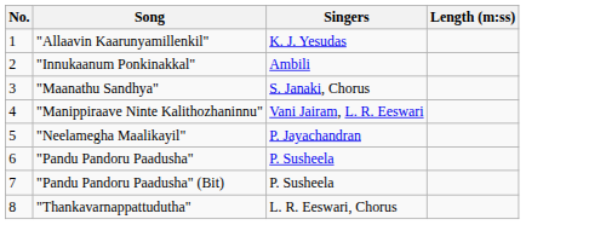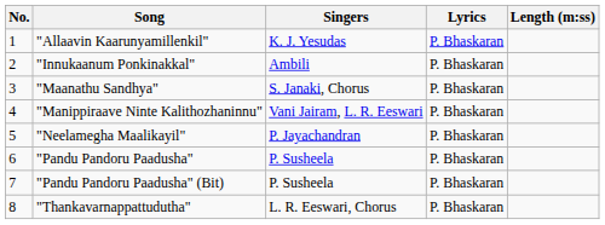+ column: Lyrics | P. Bhaskaran | P. Bhaskaran | P. Bhaskaran | P. Bhaskaran | P. Bhaskaran | P. Bhaskaran | P. Bhaskaran | P. Bhaskaran
